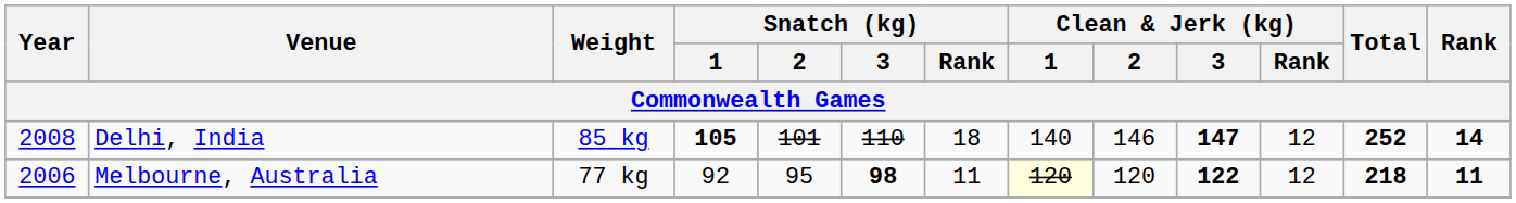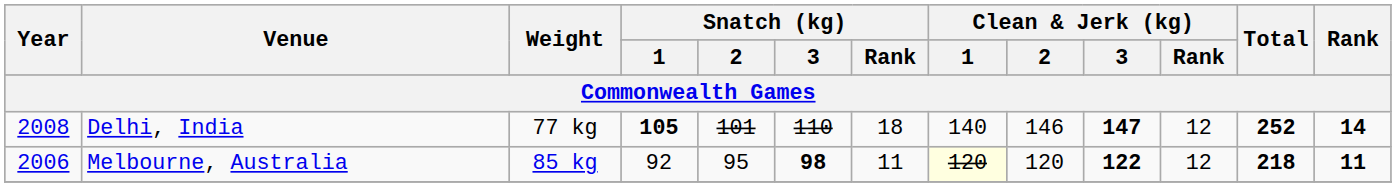Delhi, India | Weight: 85 kg -> 77 kg
Melbourne, Australia | Weight: 77 kg -> 85 kg
